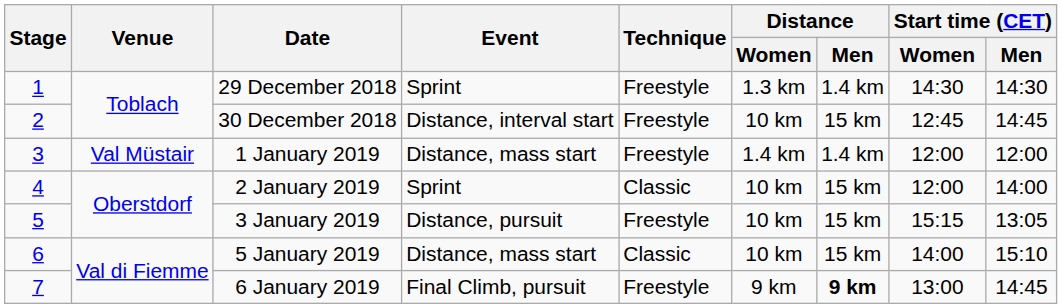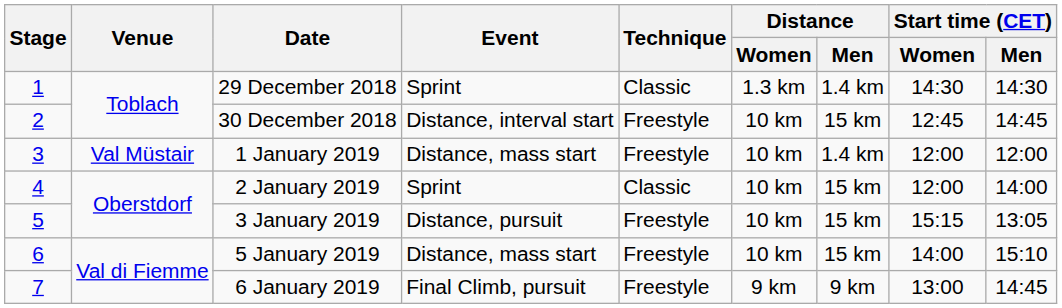29 December 2018 | Technique: Freestyle -> Classic
1 January 2019 | Distance / Women: 1.4 km -> 10 km
5 January 2019 | Technique: Classic -> Freestyle
6 January 2019 | Distance / Men: bold -> normal
